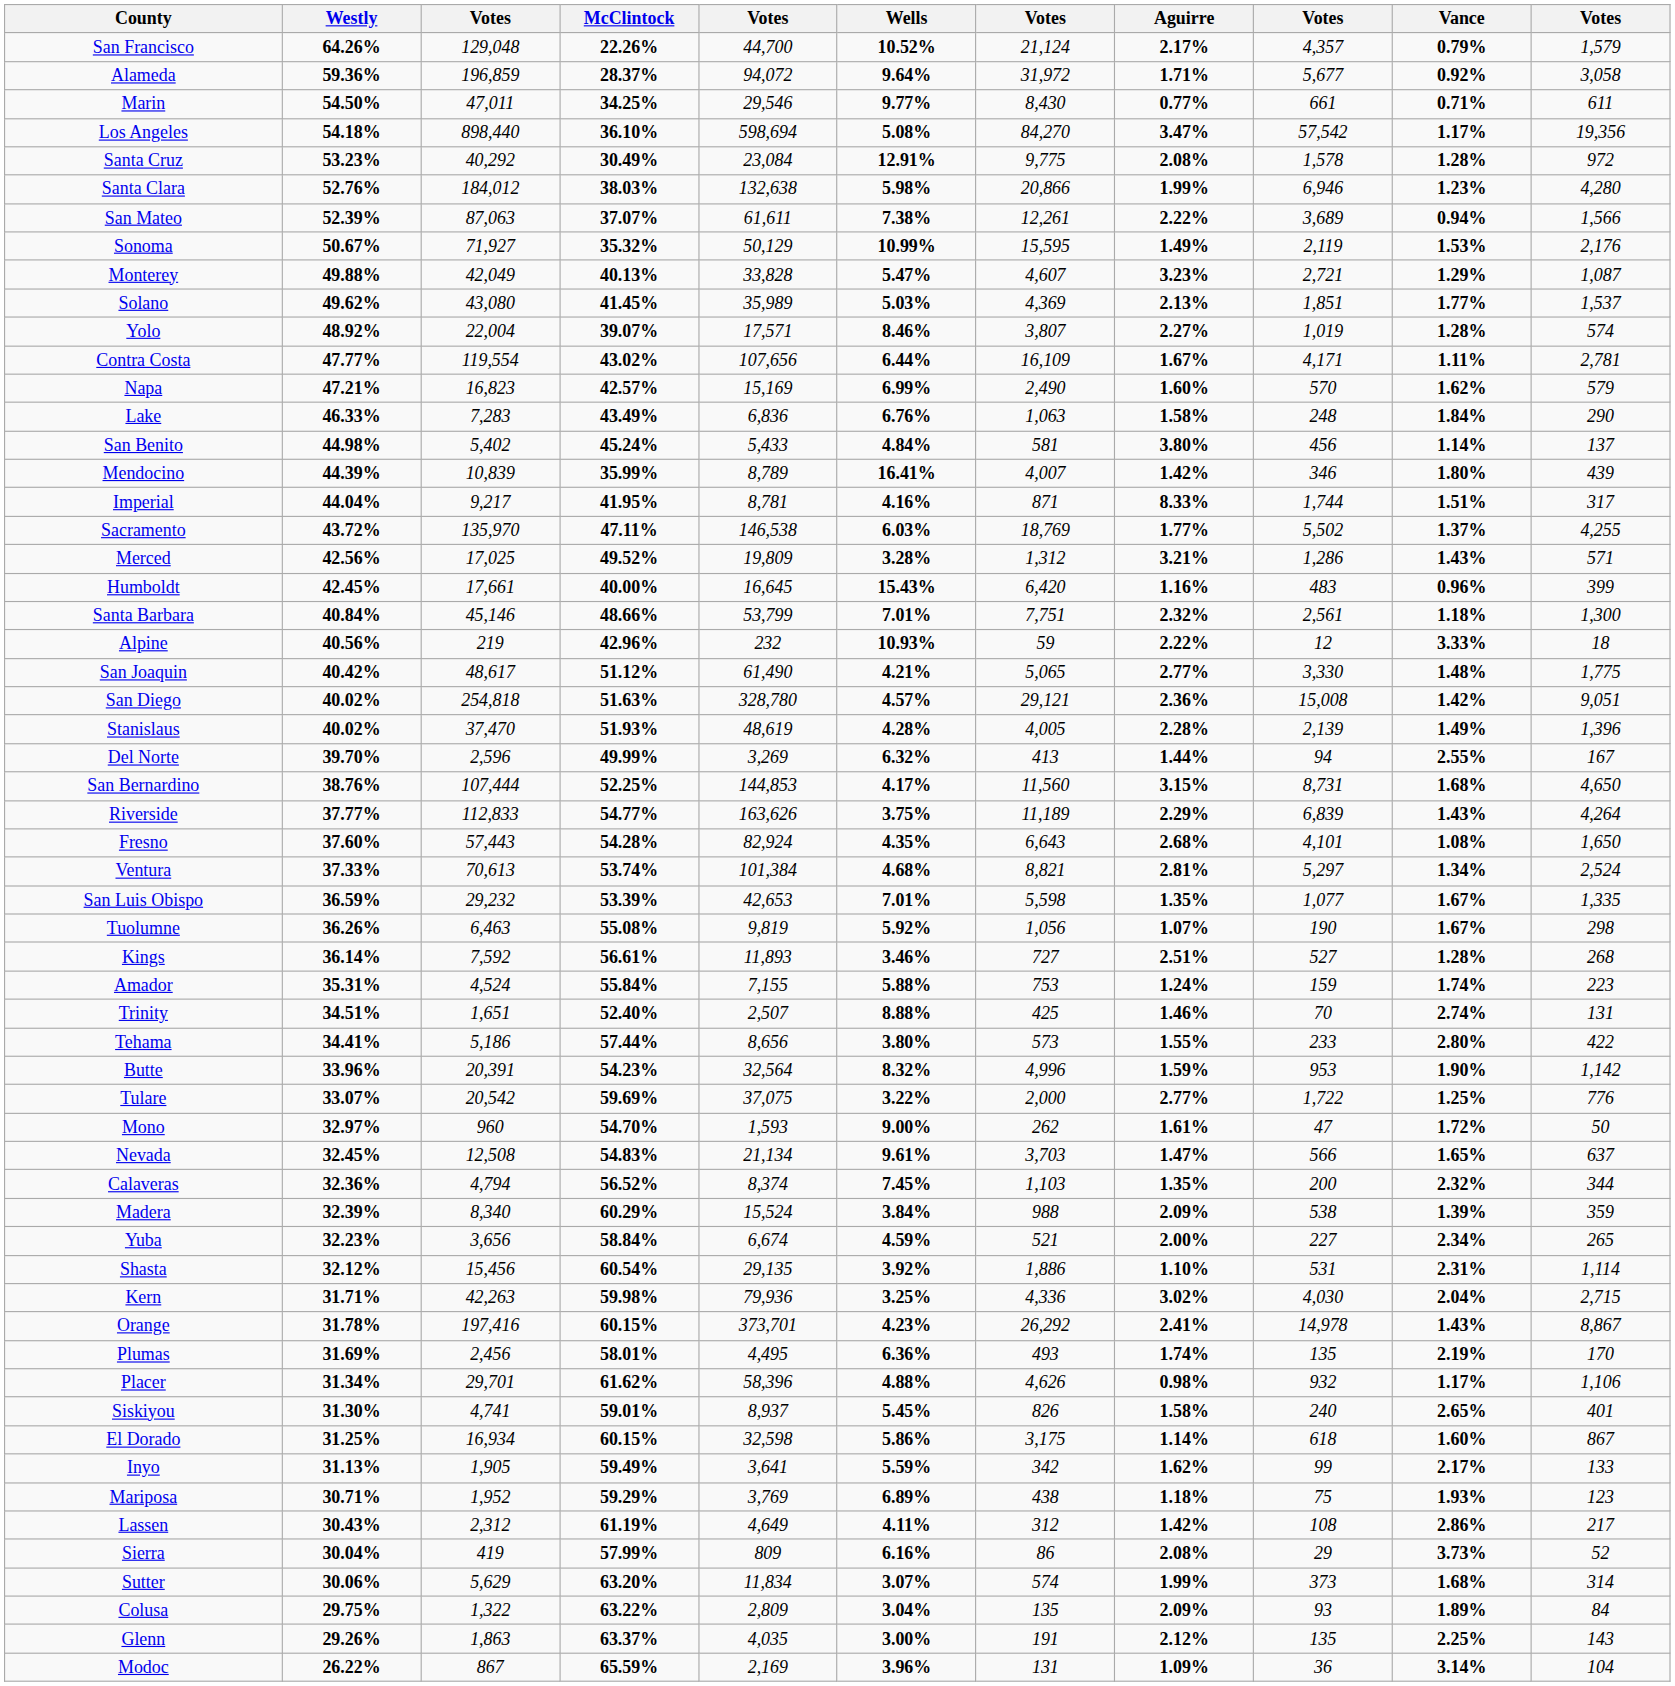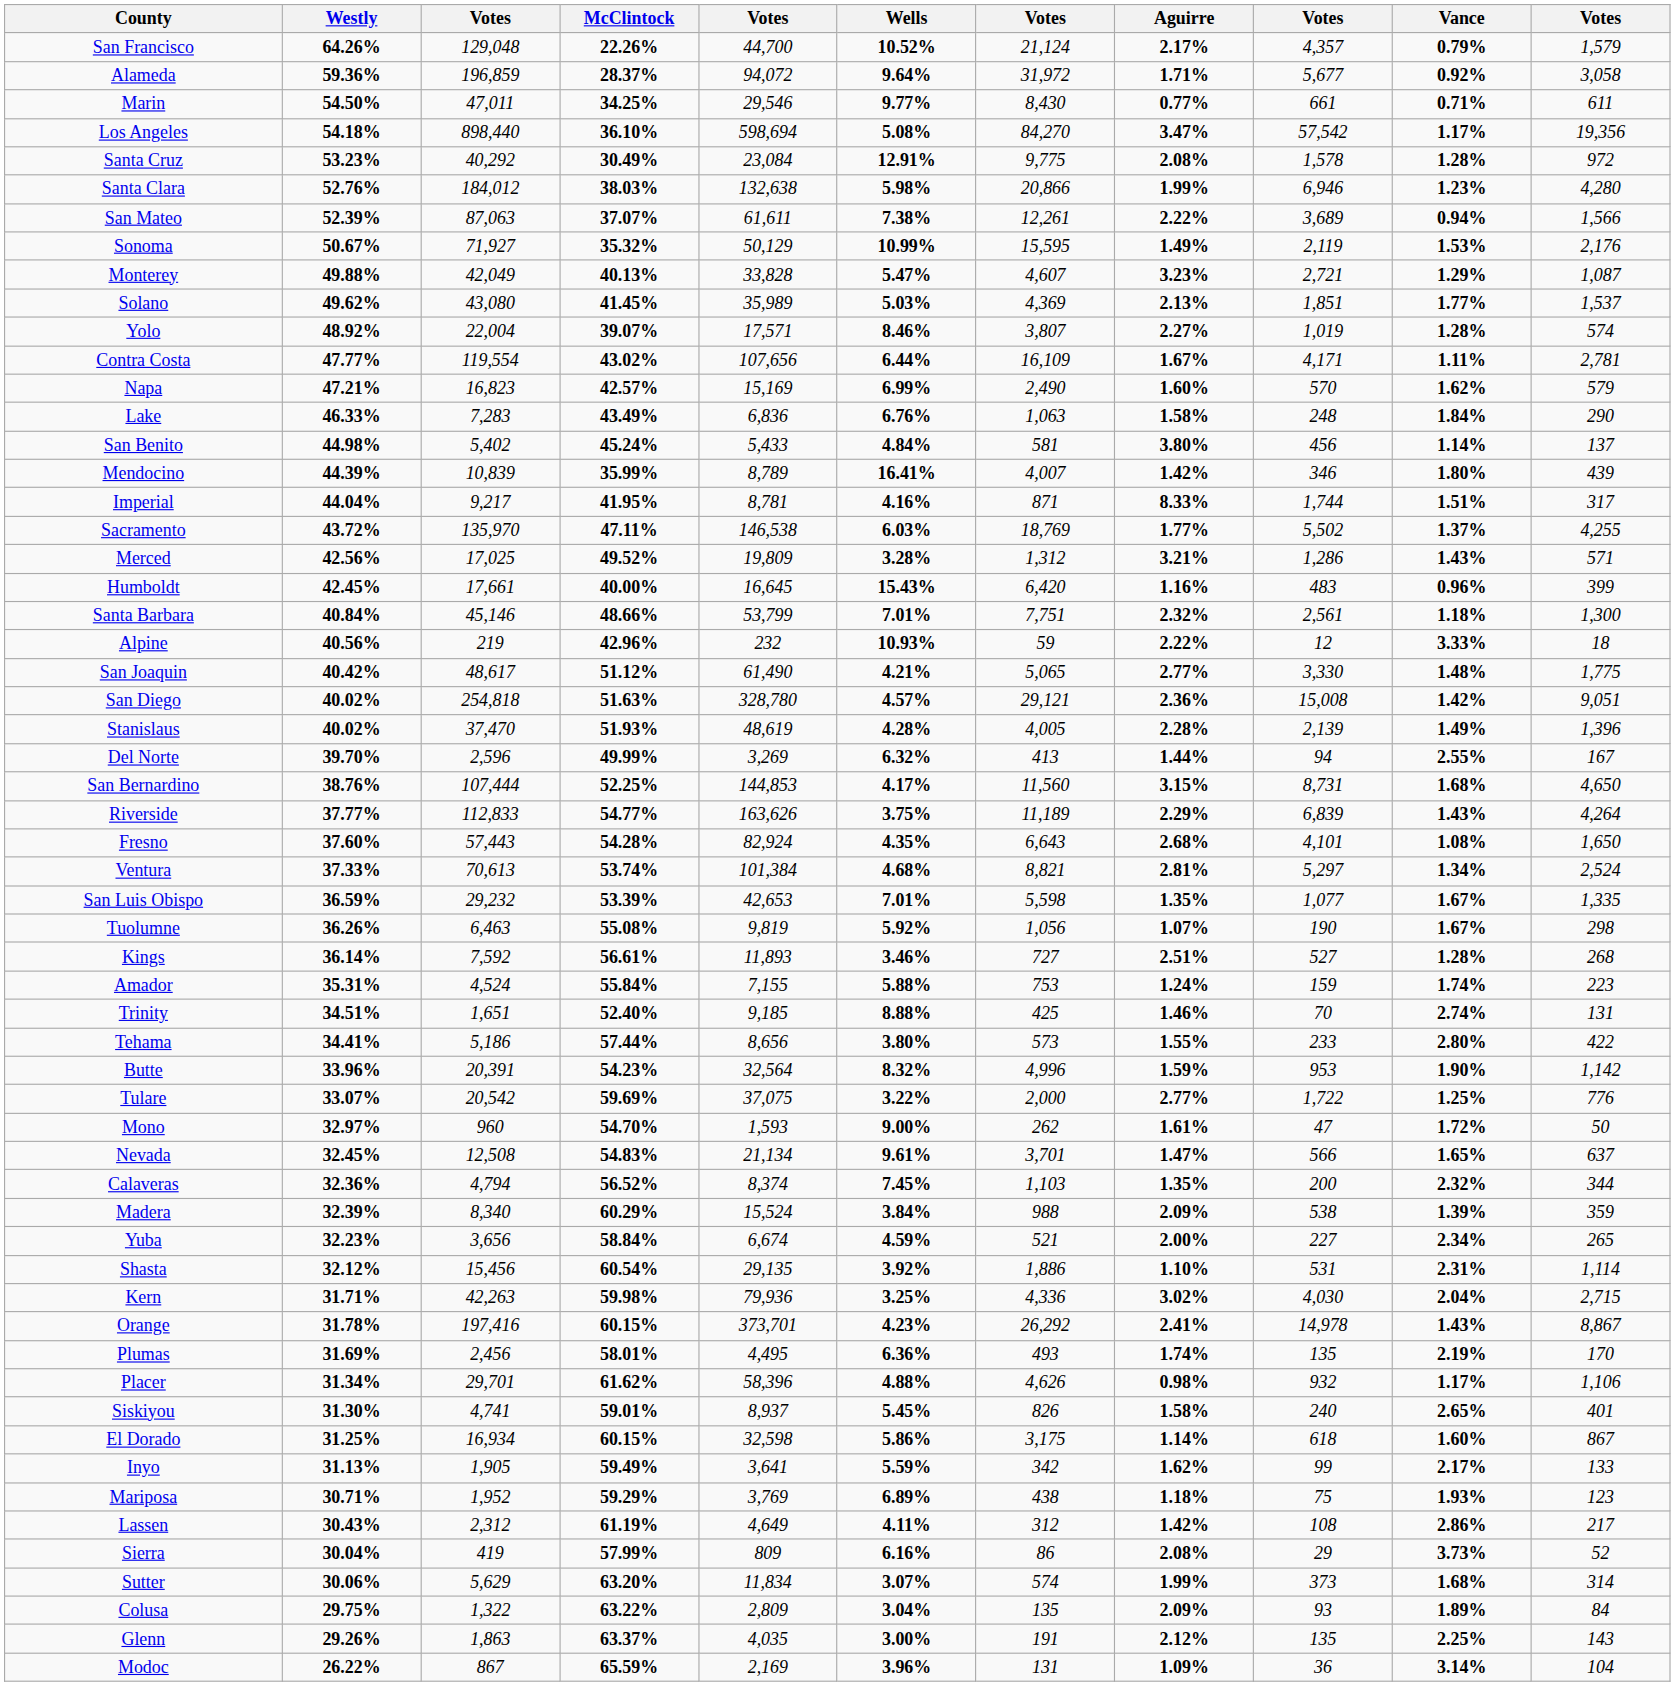Trinity | column 5: 2,507 -> 9,185
Nevada | column 7: 3,703 -> 3,701
